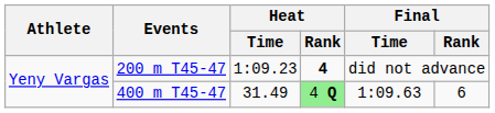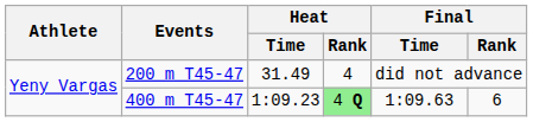200 m T45-47 | Heat / Time: 1:09.23 -> 31.49
200 m T45-47 | Heat / Rank: bold -> normal
400 m T45-47 | Heat / Time: 31.49 -> 1:09.23
